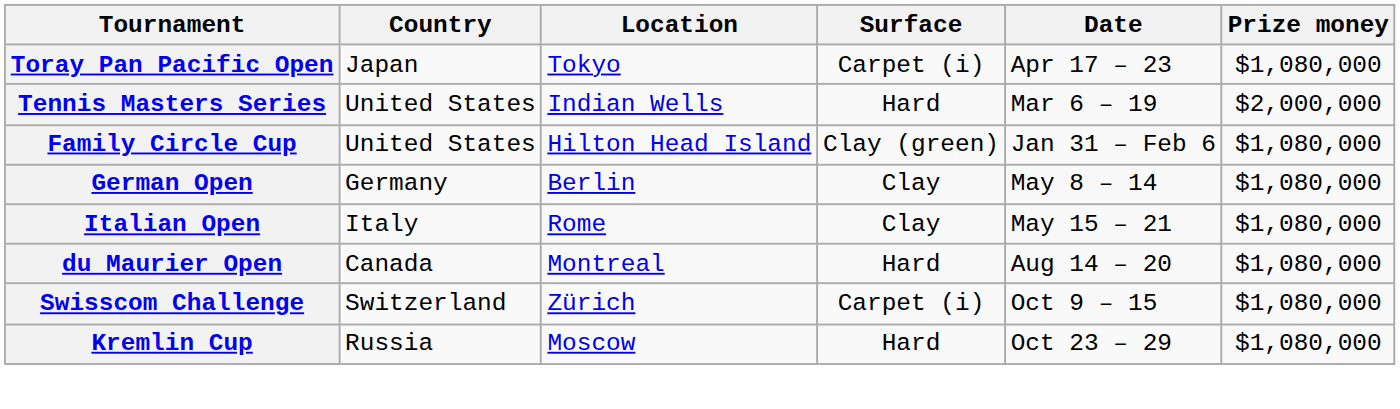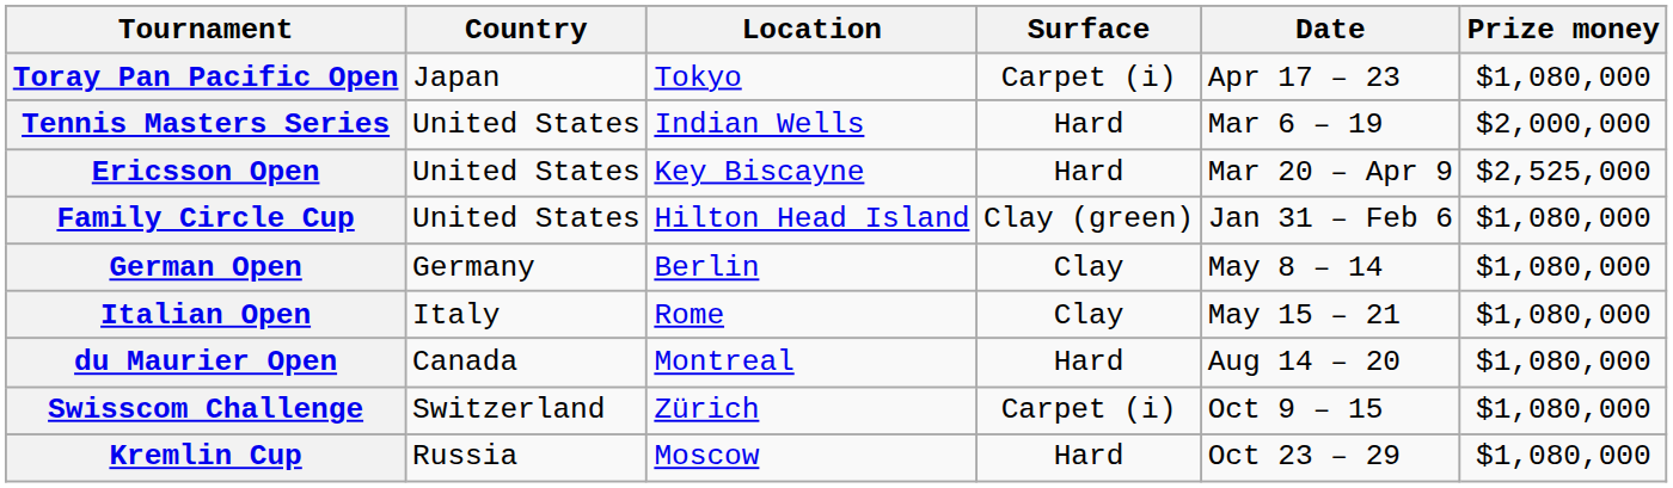+ row: Ericsson Open | United States | Key Biscayne | Hard | Mar 20 – Apr 9 | $2,525,000
